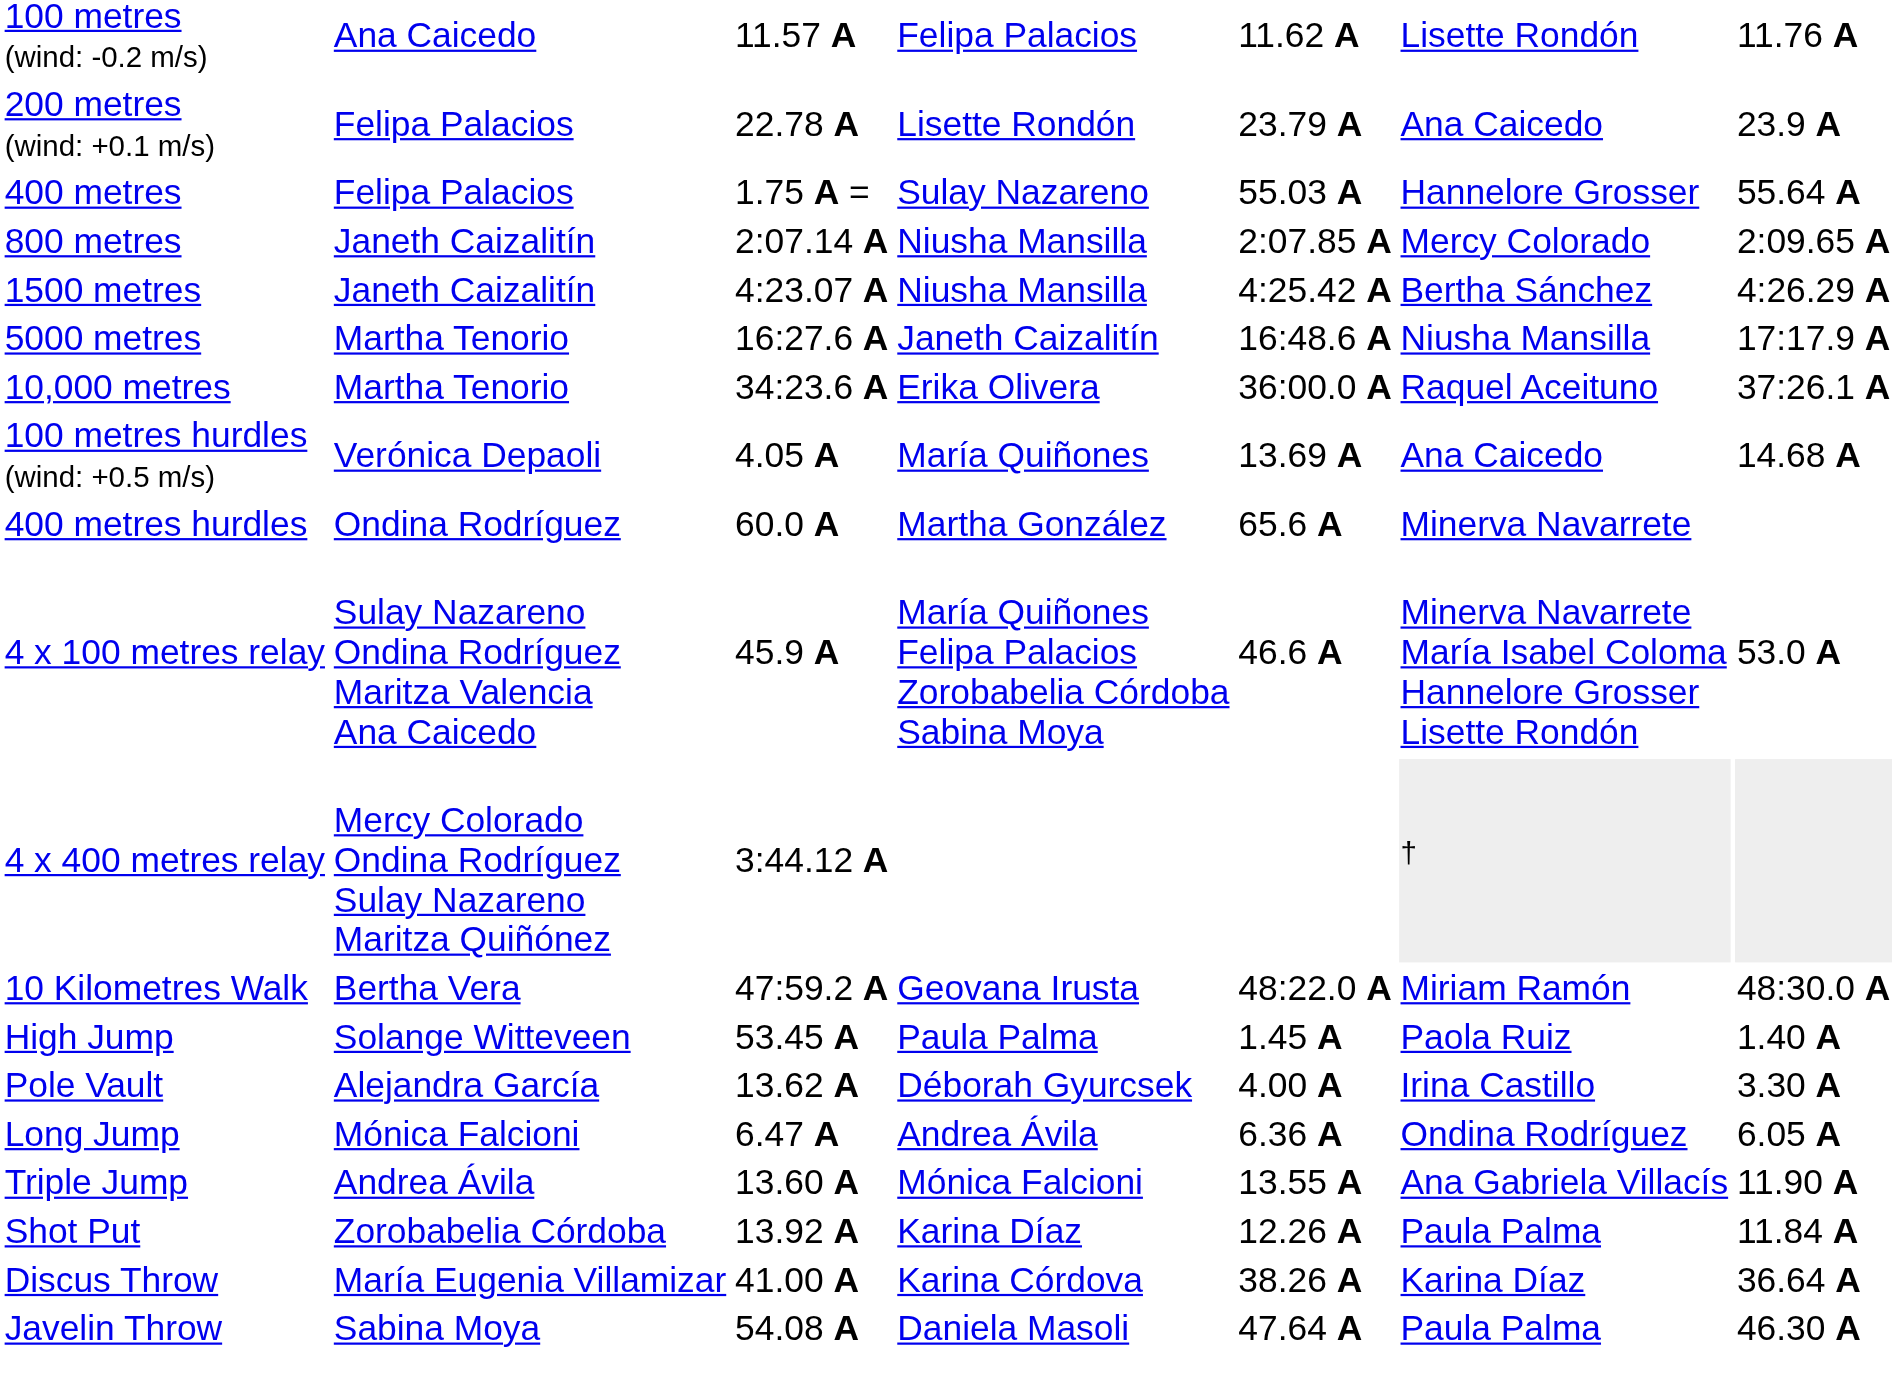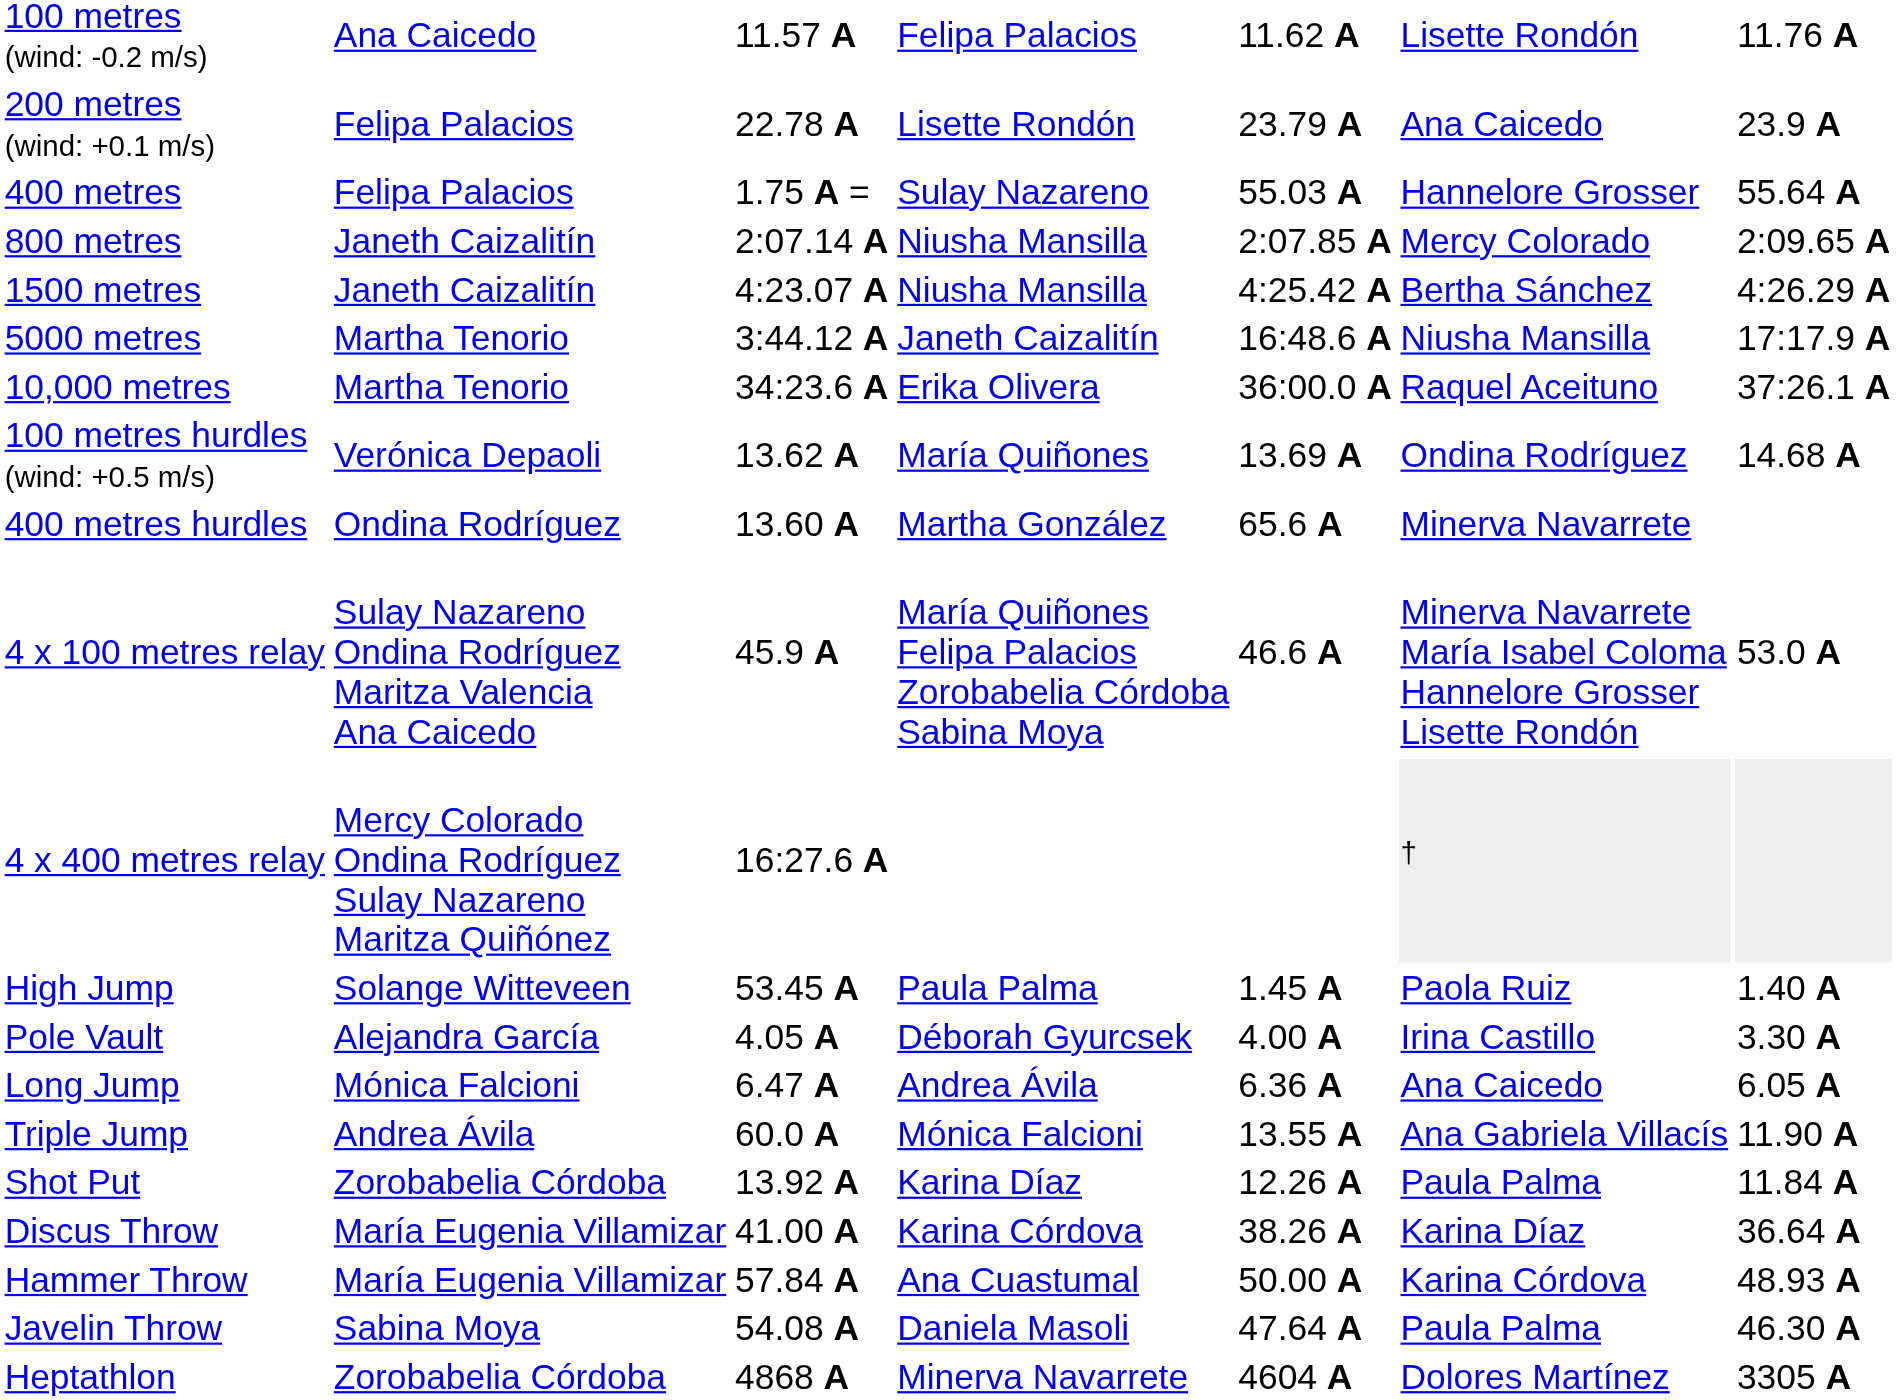5000 metres | column 3: 16:27.6 A -> 3:44.12 A
100 metres hurdles (wind: +0.5 m/s) | column 3: 4.05 A -> 13.62 A
100 metres hurdles (wind: +0.5 m/s) | column 6: Ana Caicedo -> Ondina Rodríguez
400 metres hurdles | column 3: 60.0 A -> 13.60 A
4 x 400 metres relay | column 3: 3:44.12 A -> 16:27.6 A
- row: 10 Kilometres Walk | Bertha Vera | 47:59.2 A | Geovana Irusta | 48:22.0 A | Miriam Ramón | 48:30.0 A
Pole Vault | column 3: 13.62 A -> 4.05 A
Long Jump | column 6: Ondina Rodríguez -> Ana Caicedo
Triple Jump | column 3: 13.60 A -> 60.0 A
+ row: Hammer Throw | María Eugenia Villamizar | 57.84 A | Ana Cuastumal | 50.00 A | Karina Córdova | 48.93 A
+ row: Heptathlon | Zorobabelia Córdoba | 4868 A | Minerva Navarrete | 4604 A | Dolores Martínez | 3305 A
